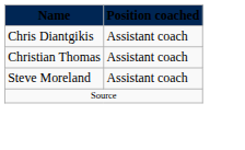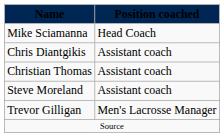+ row: Mike Sciamanna | Head Coach
+ row: Trevor Gilligan | Men's Lacrosse Manager
